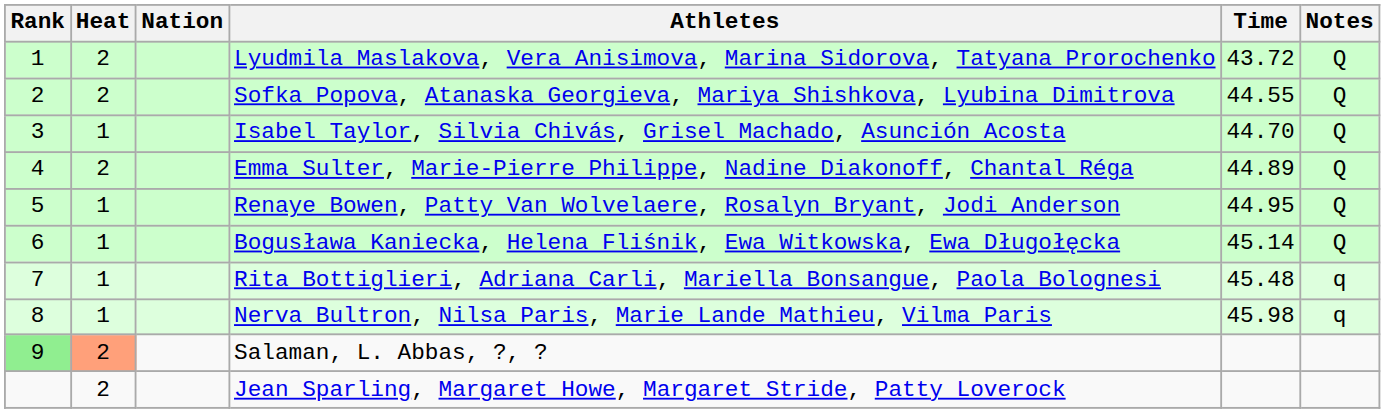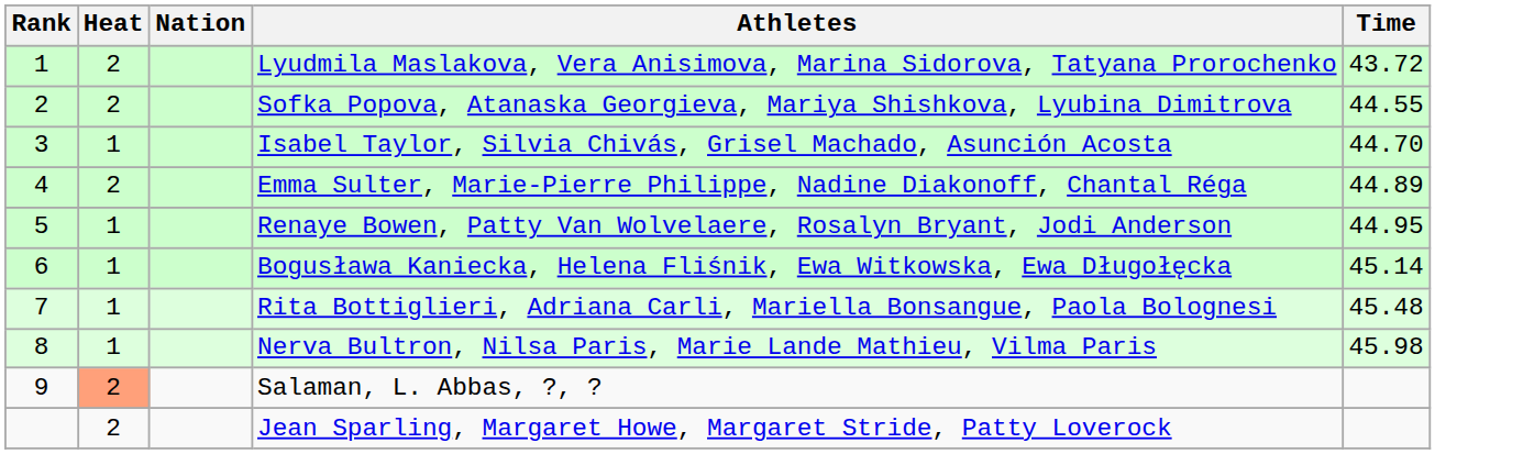- column: Notes | Q | Q | Q | Q | Q | Q | q | q
Salaman, L. Abbas, ?, ? | Rank: lightgreen background -> no background
